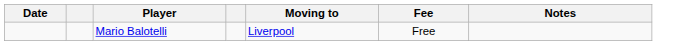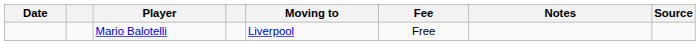+ column: Source
